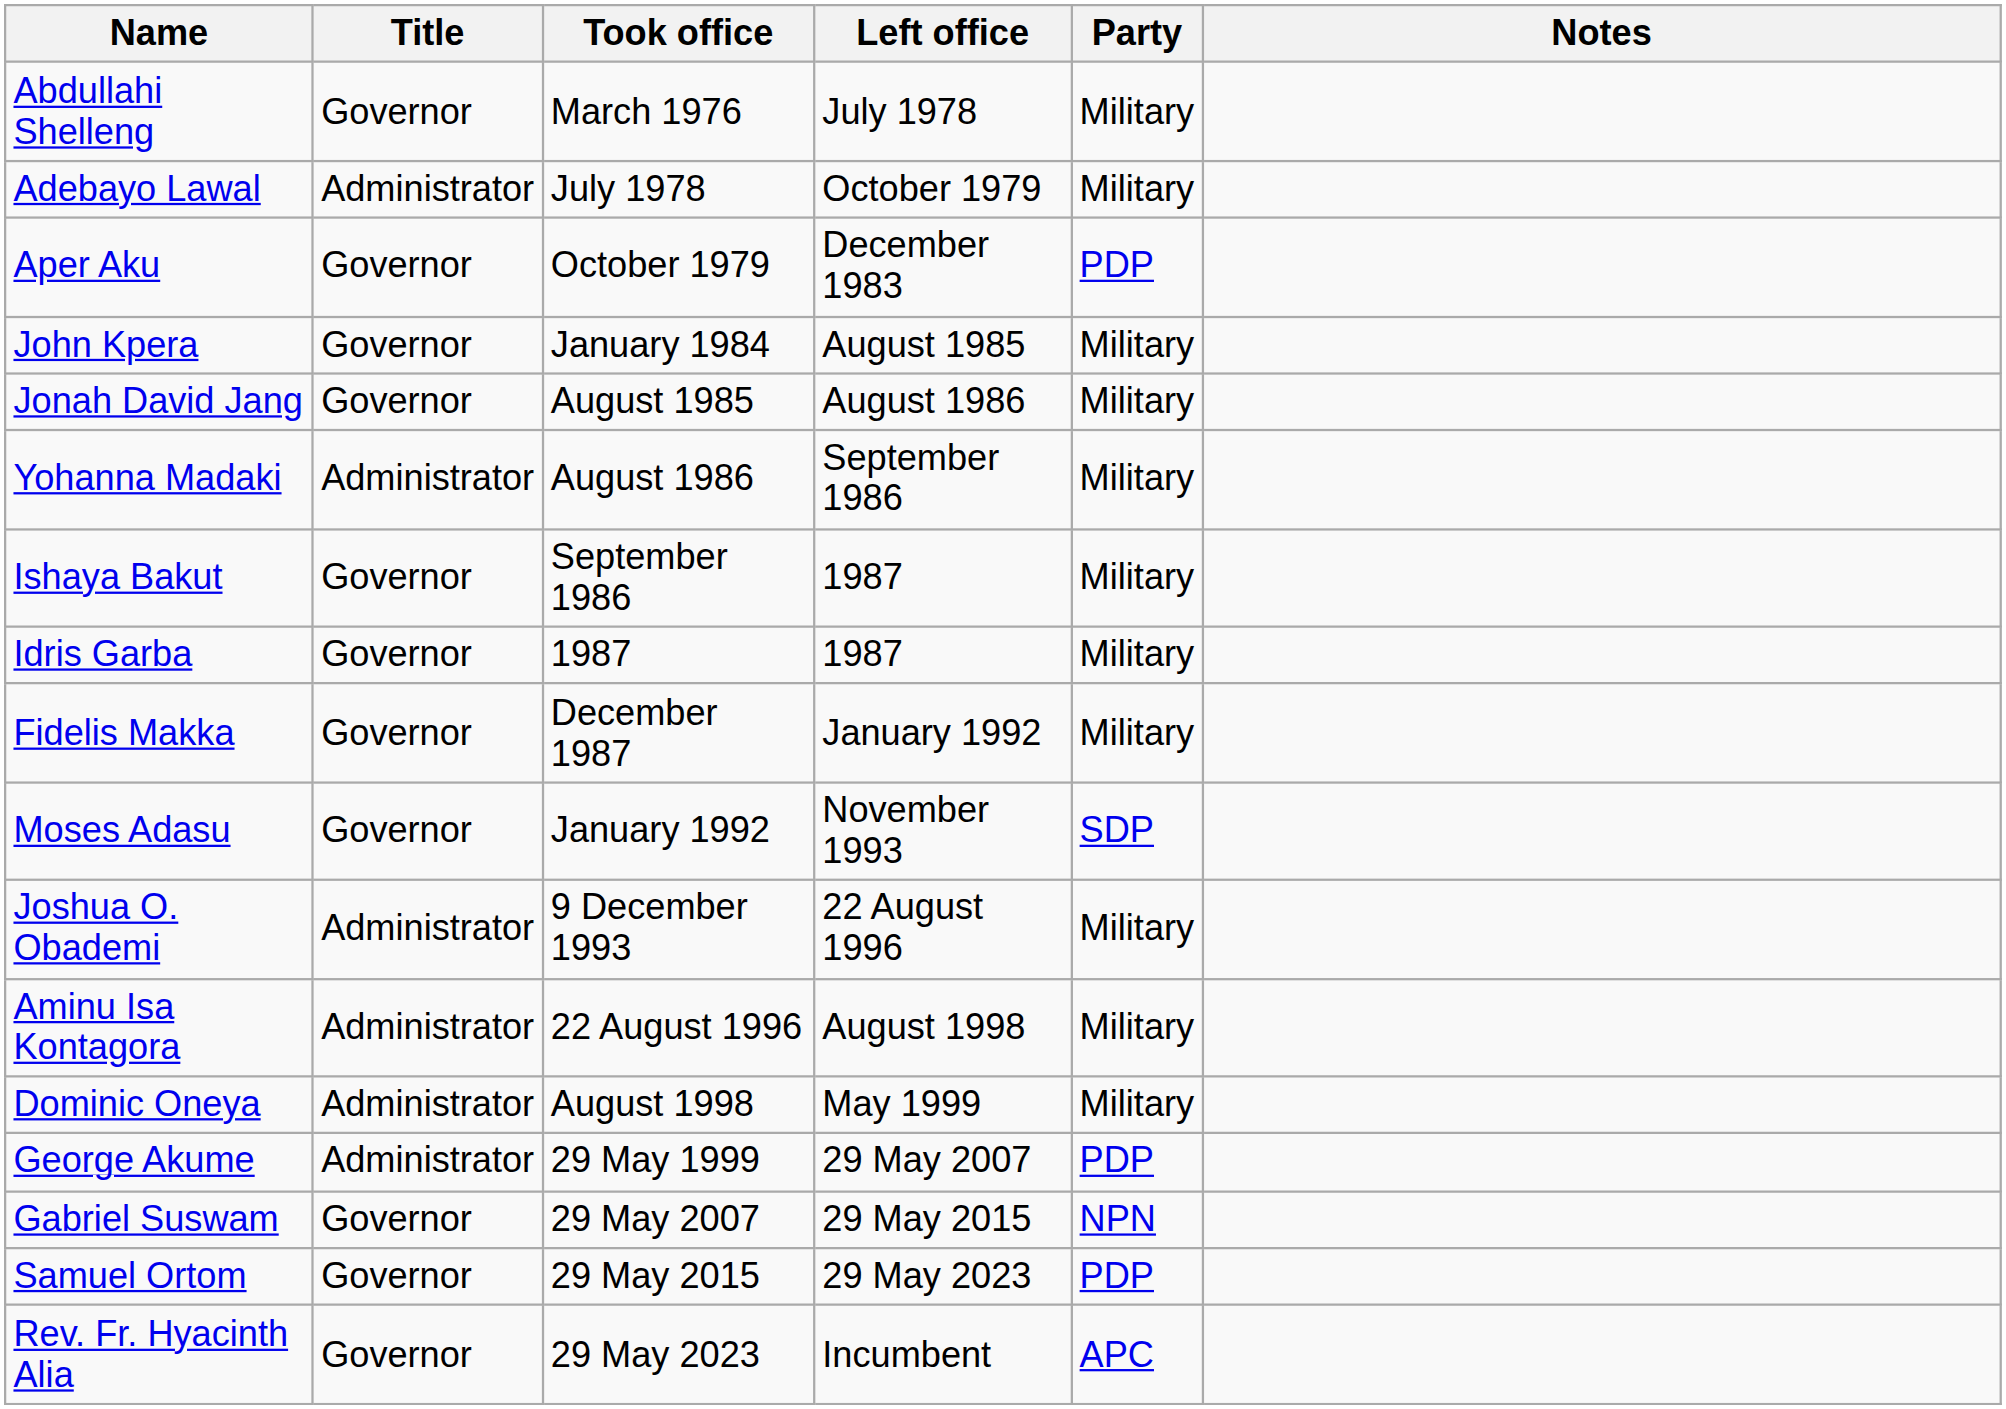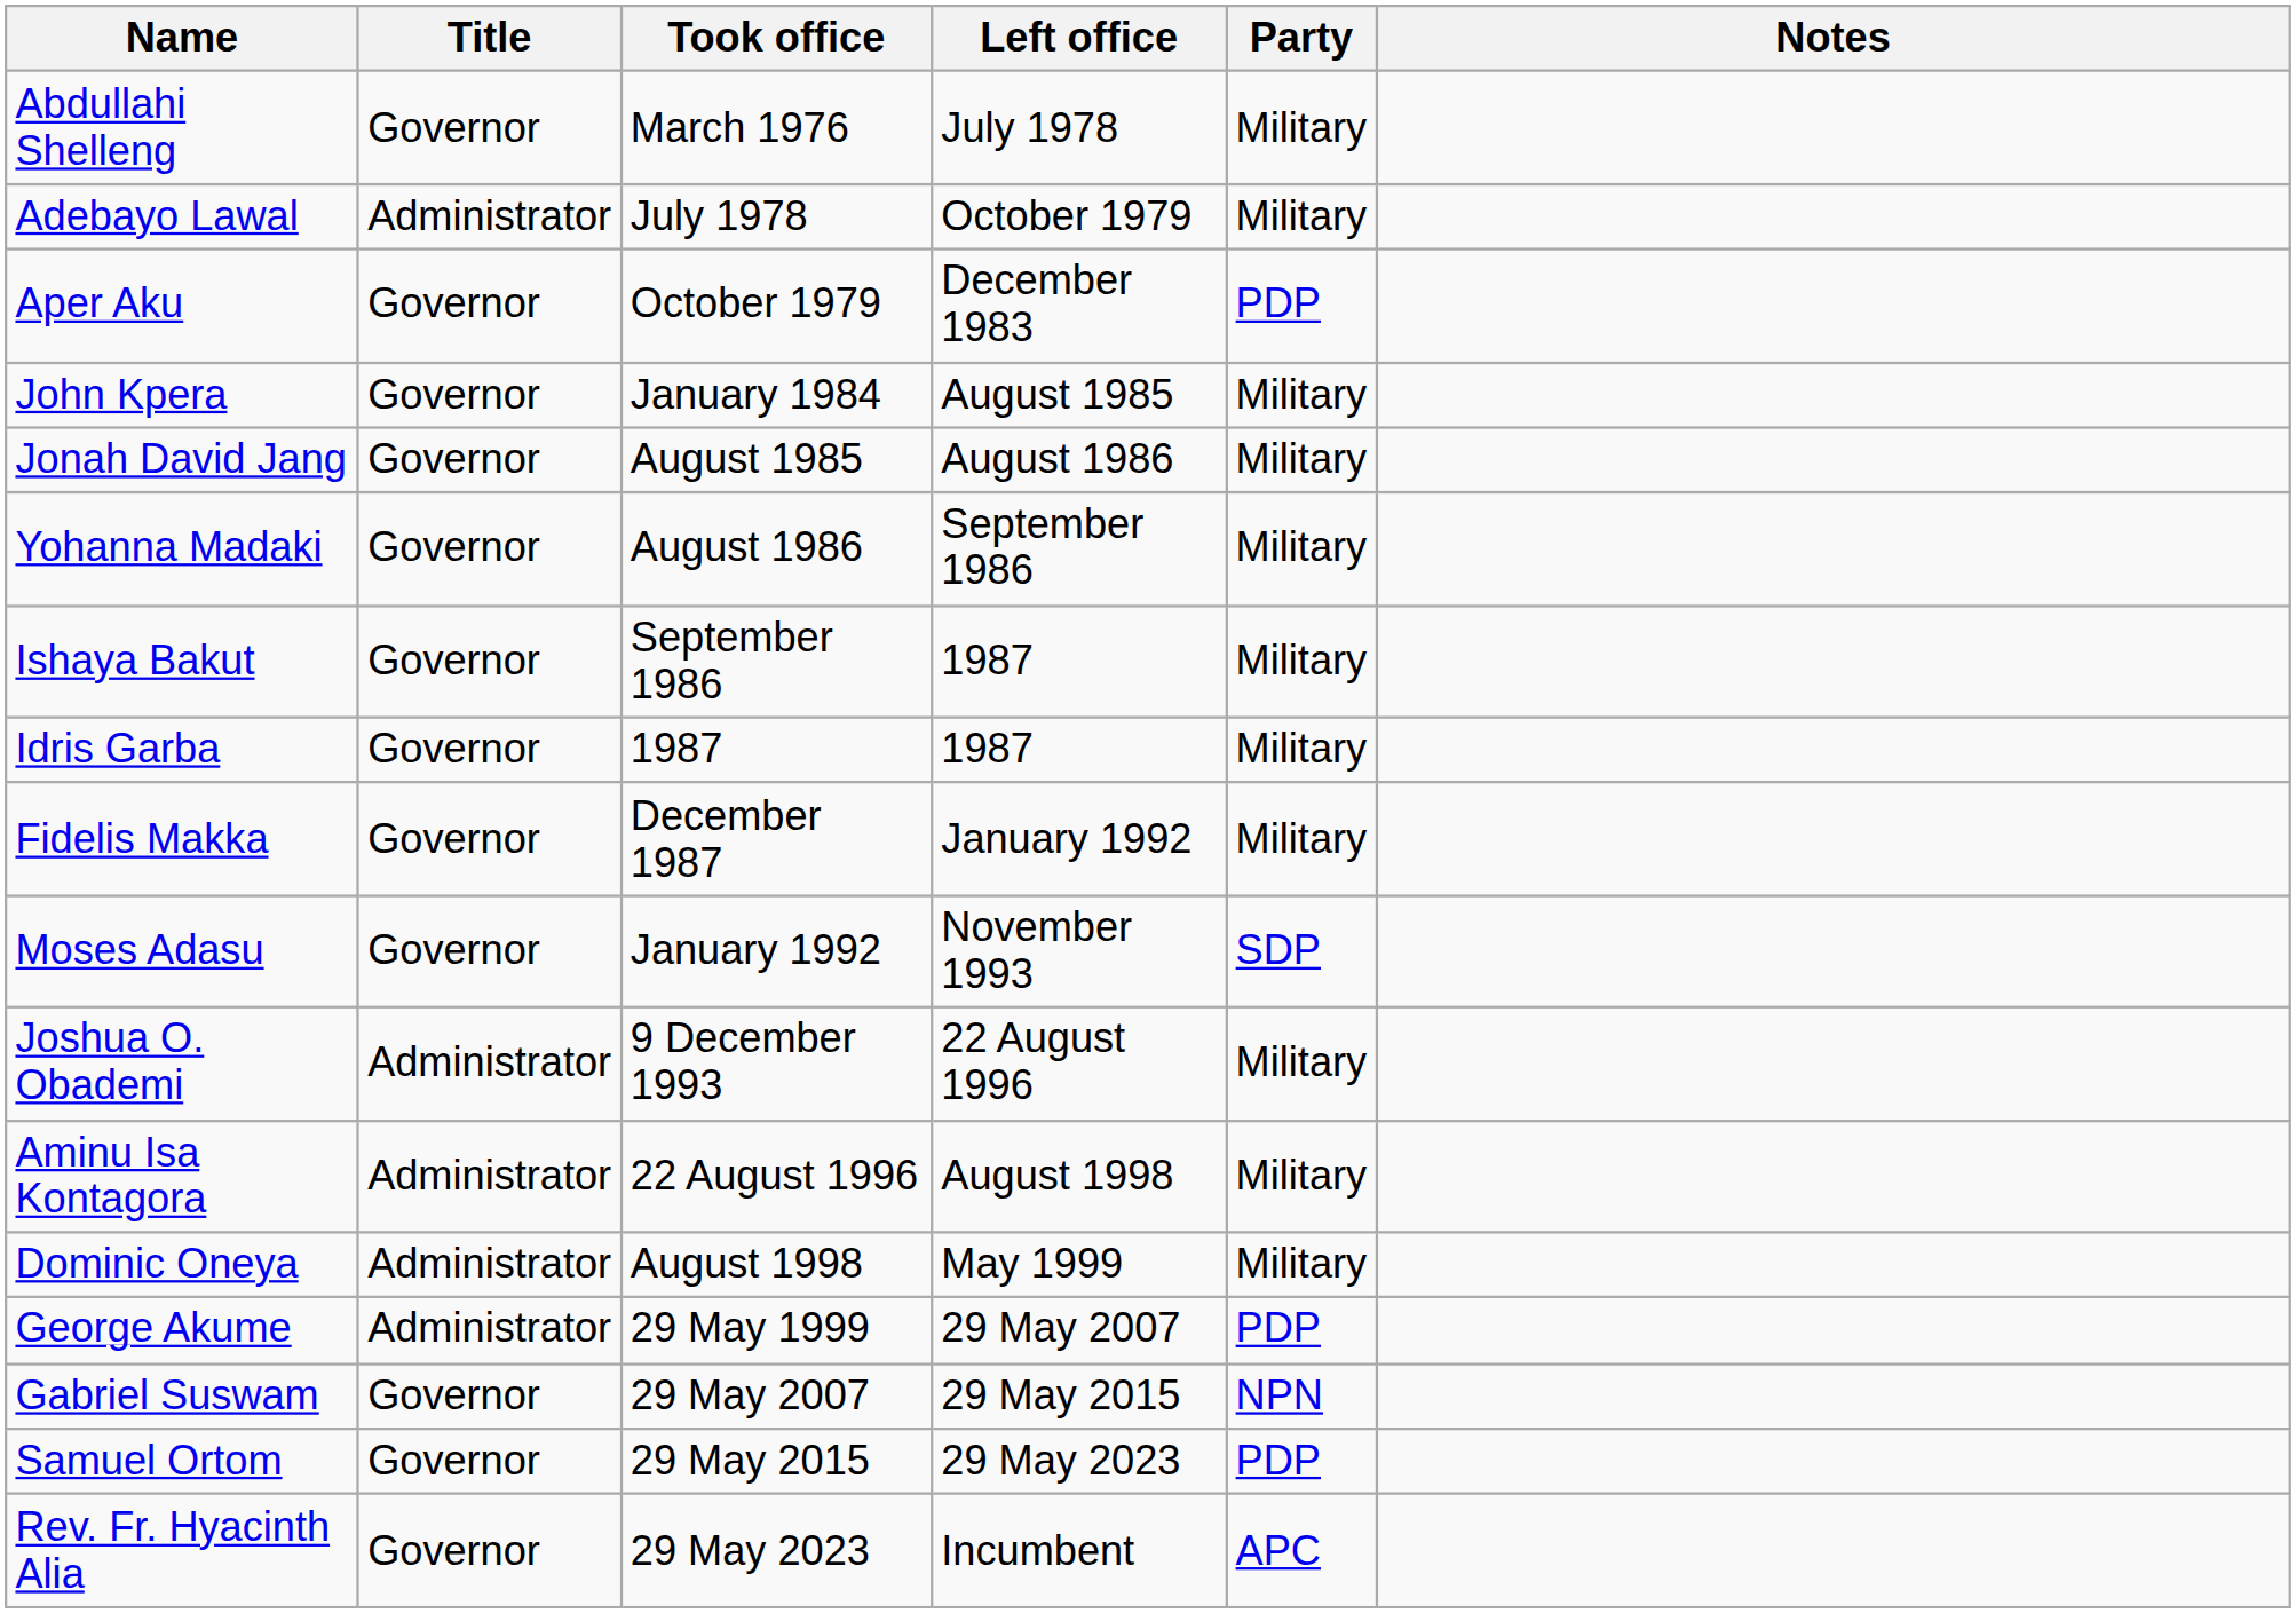Yohanna Madaki | Title: Administrator -> Governor
